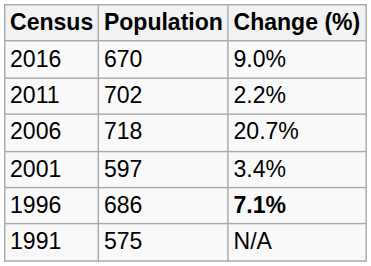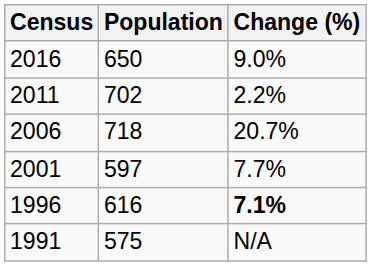2016 | Population: 670 -> 650
2001 | Change (%): 3.4% -> 7.7%
1996 | Population: 686 -> 616
